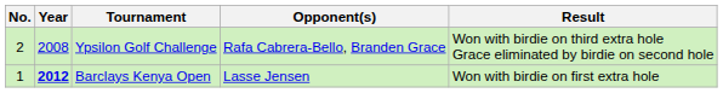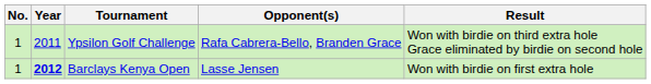Ypsilon Golf Challenge | No.: 2 -> 1
Ypsilon Golf Challenge | Year: 2008 -> 2011
